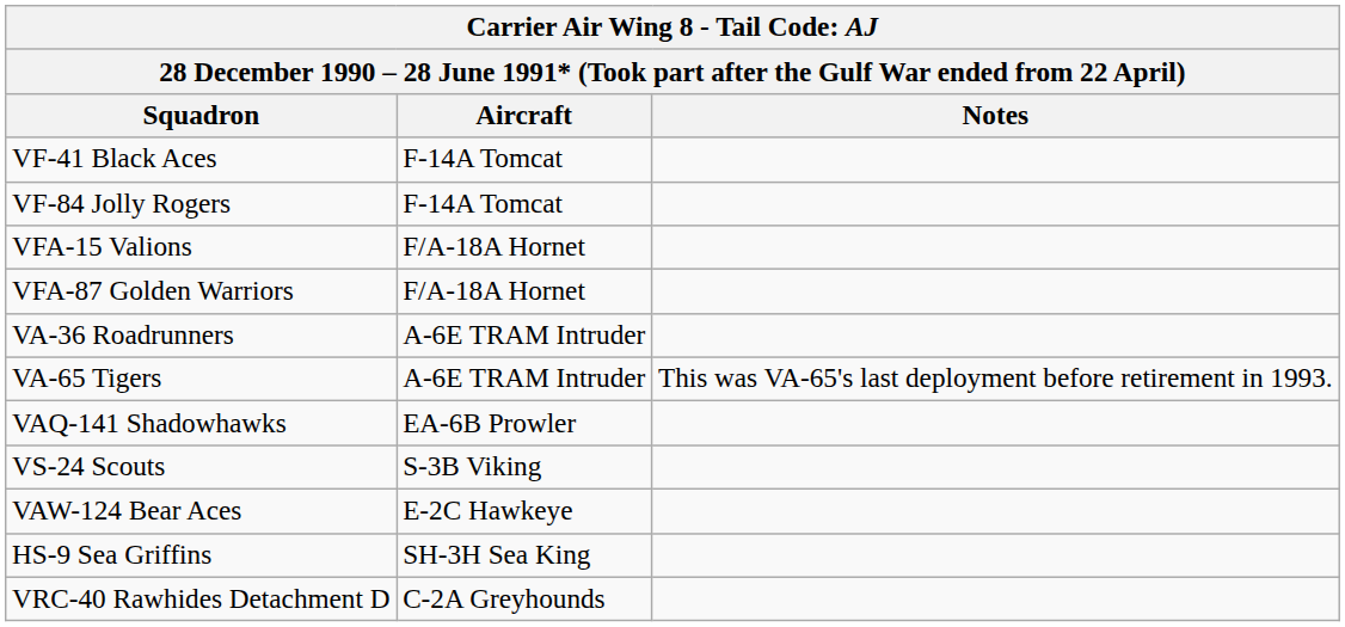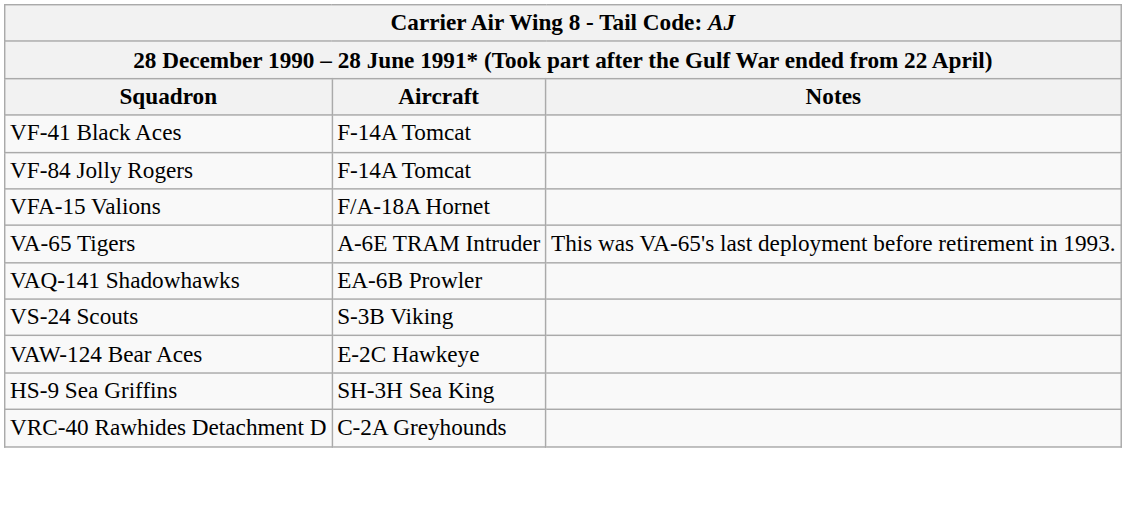- row: VFA-87 Golden Warriors | F/A-18A Hornet
- row: VA-36 Roadrunners | A-6E TRAM Intruder
